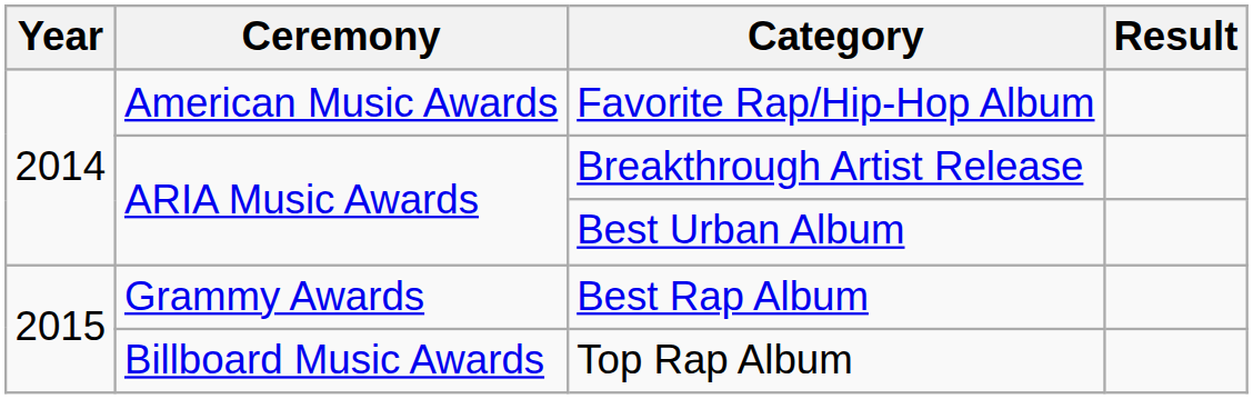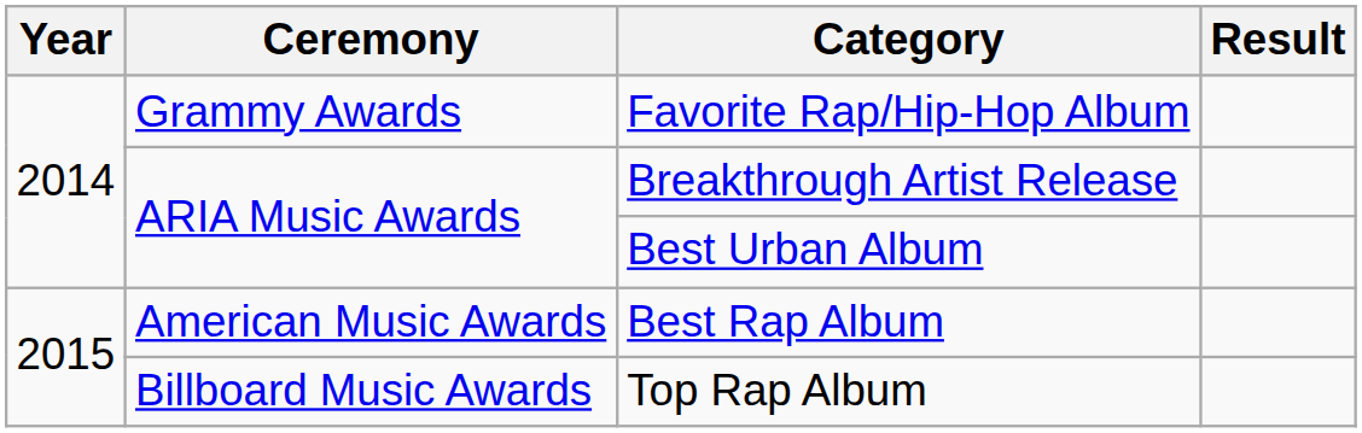Favorite Rap/Hip-Hop Album | Ceremony: American Music Awards -> Grammy Awards
Best Rap Album | Ceremony: Grammy Awards -> American Music Awards
